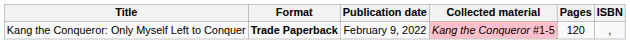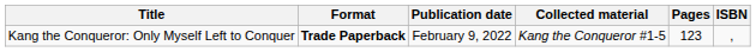Kang the Conqueror: Only Myself Left to Conquer | Collected material: pink background -> no background
Kang the Conqueror: Only Myself Left to Conquer | Pages: 120 -> 123
